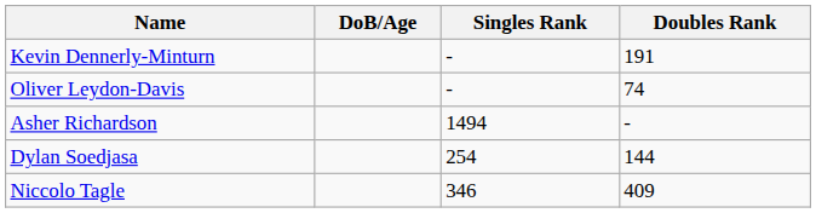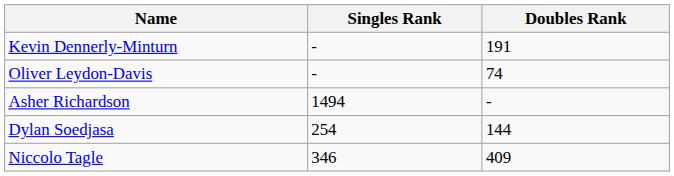- column: DoB/Age
